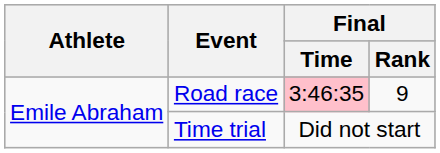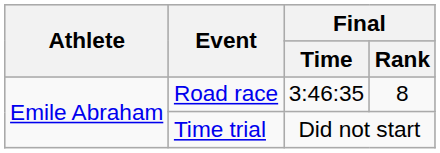Road race | Final / Time: pink background -> no background
Road race | Final / Rank: 9 -> 8
